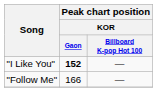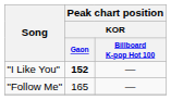"Follow Me" | Peak chart position / KOR / Gaon: 166 -> 165
